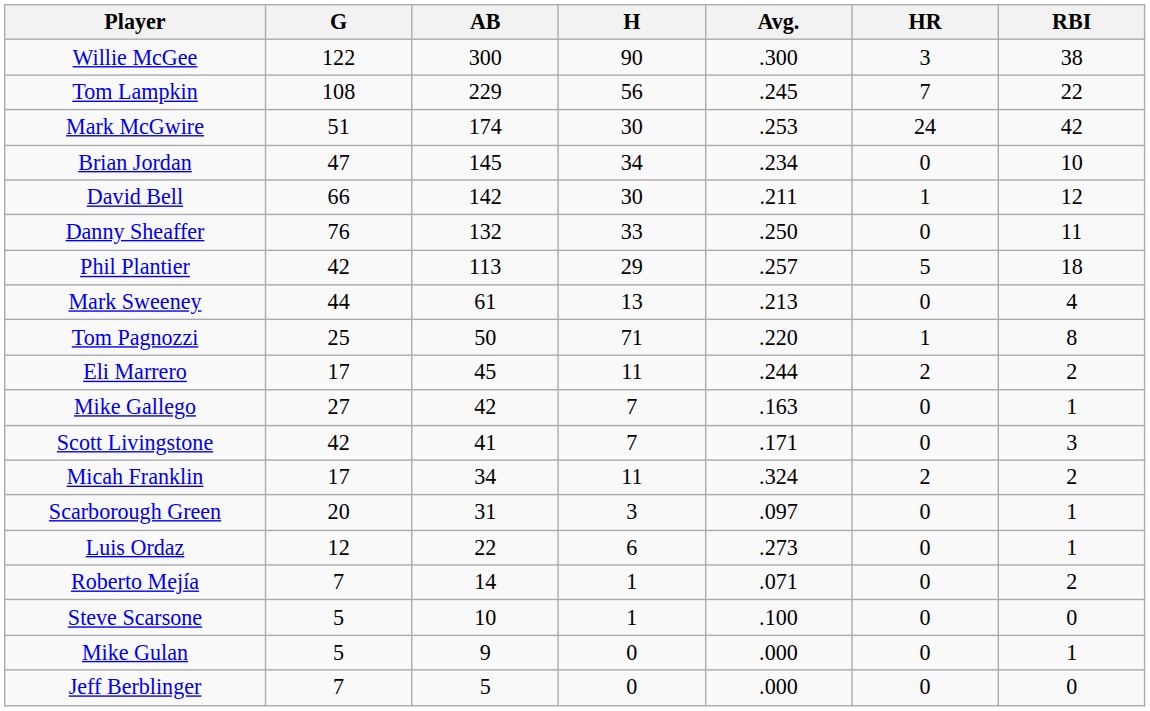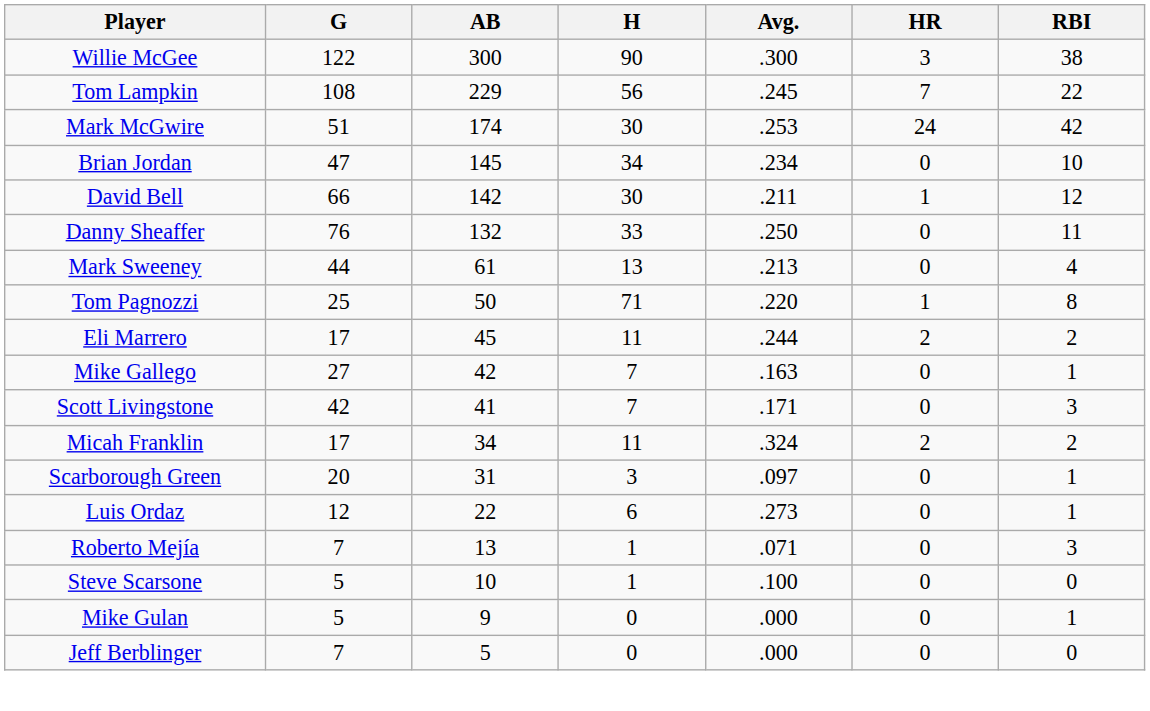- row: Phil Plantier | 42 | 113 | 29 | .257 | 5 | 18
Roberto Mejía | AB: 14 -> 13
Roberto Mejía | RBI: 2 -> 3
